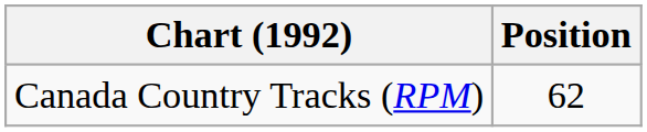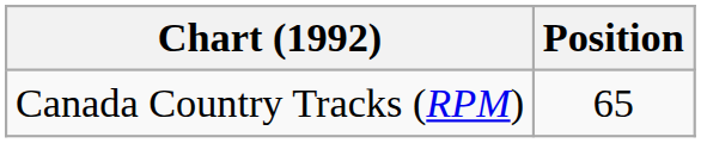Canada Country Tracks (RPM) | Position: 62 -> 65
